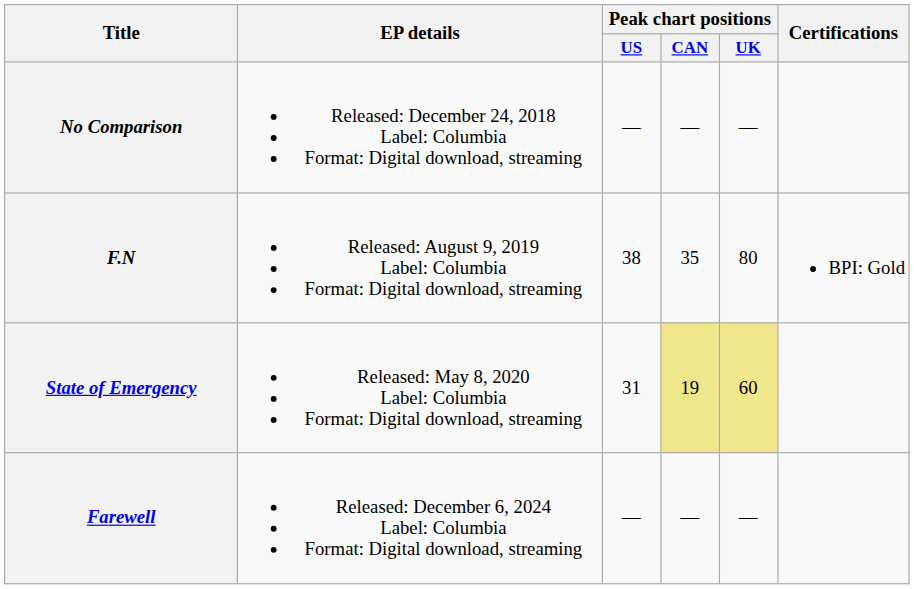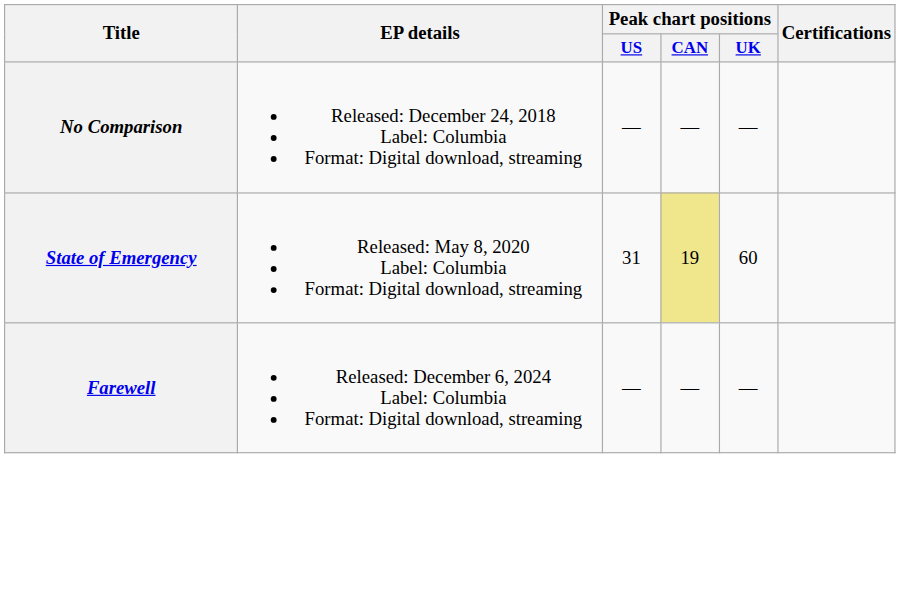- row: F.N | Released: August 9, 2019 Label: Columbia Format: Digital download, streaming | 38 | 35 | 80 | BPI: Gold
State of Emergency | Peak chart positions / UK: khaki background -> no background
